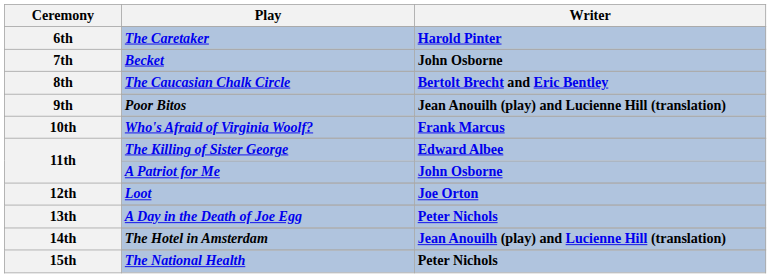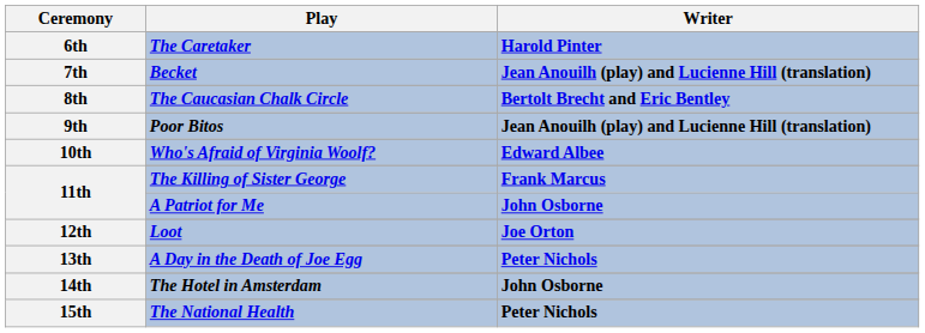Becket | Writer: John Osborne -> Jean Anouilh (play) and Lucienne Hill (translation)
Who's Afraid of Virginia Woolf? | Writer: Frank Marcus -> Edward Albee
The Killing of Sister George | Writer: Edward Albee -> Frank Marcus
The Hotel in Amsterdam | Writer: Jean Anouilh (play) and Lucienne Hill (translation) -> John Osborne
